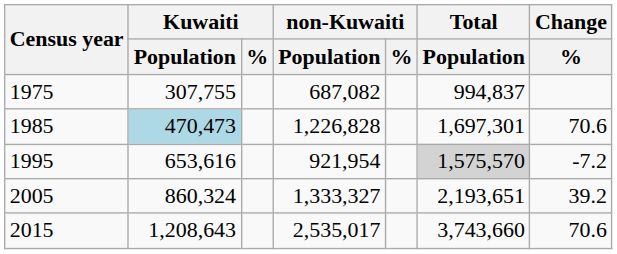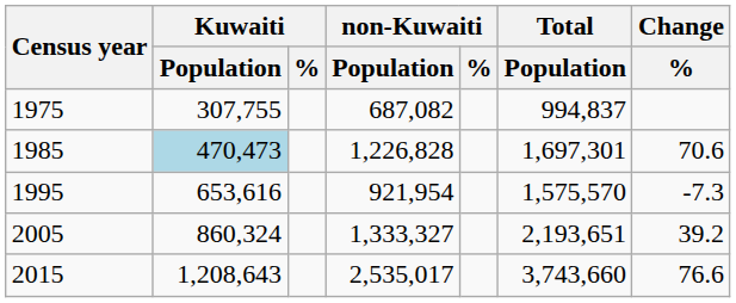1995 | Total / Population: lightgrey background -> no background
1995 | Change / %: -7.2 -> -7.3
2015 | Change / %: 70.6 -> 76.6
